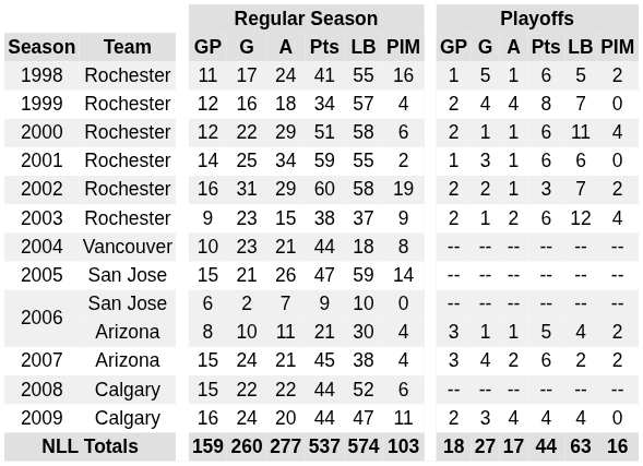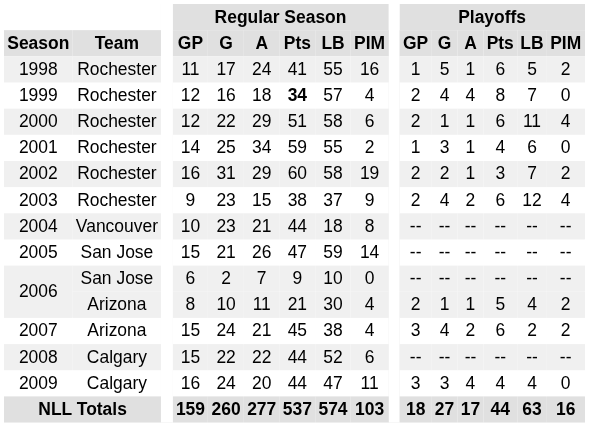1999 | Regular Season / Pts: normal -> bold
2001 | Playoffs / Pts: 6 -> 4
2003 | Playoffs / G: 1 -> 4
2006 / 8 | Playoffs / GP: 3 -> 2
2009 | Playoffs / GP: 2 -> 3
